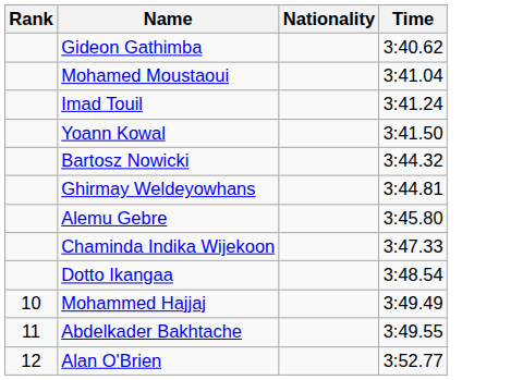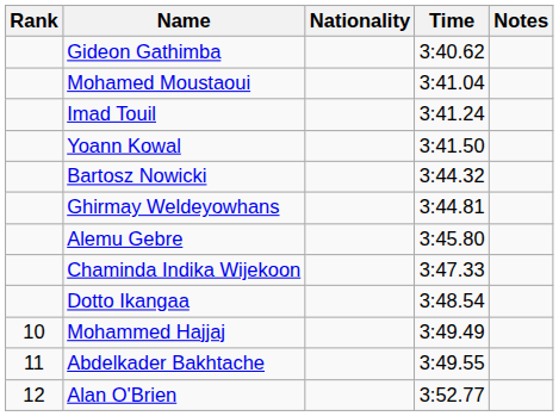+ column: Notes
